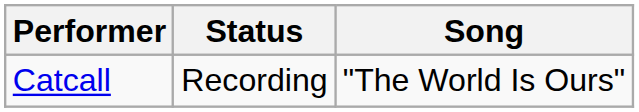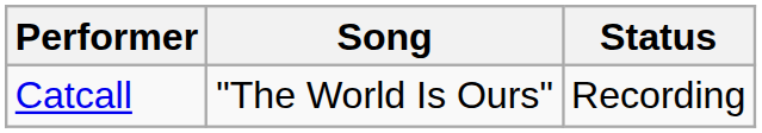columns swapped: Song <-> Status
